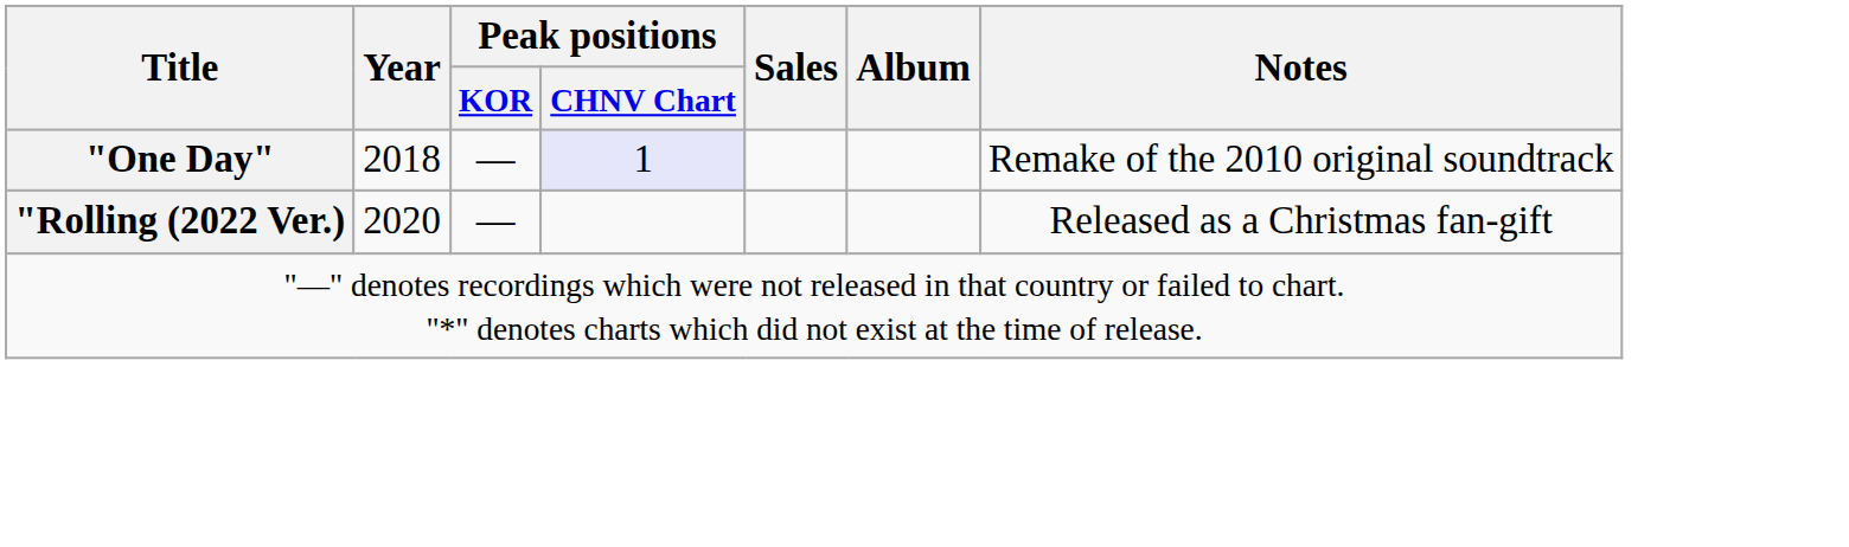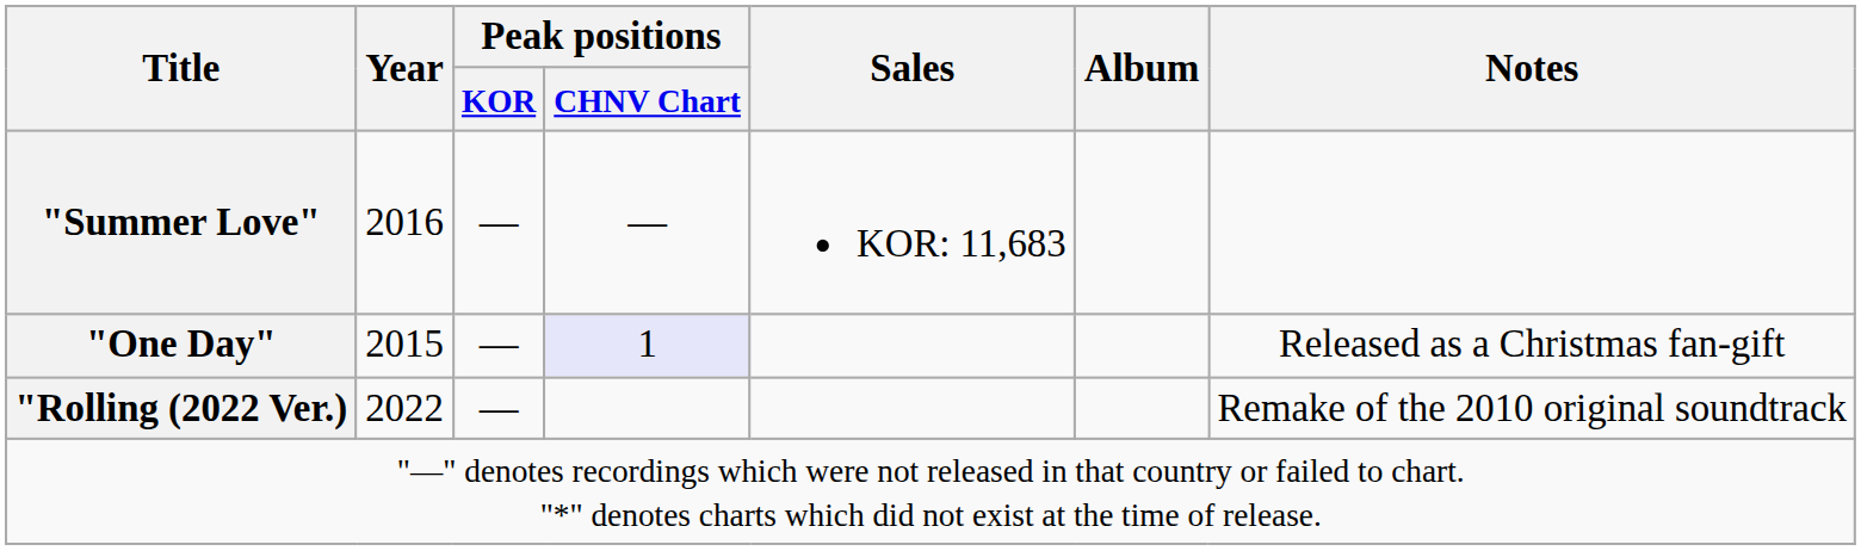+ row: "Summer Love" | 2016 | — | — | KOR: 11,683
"One Day" | Year: 2018 -> 2015
"One Day" | Notes: Remake of the 2010 original soundtrack -> Released as a Christmas fan-gift
"Rolling (2022 Ver.) | Year: 2020 -> 2022
"Rolling (2022 Ver.) | Notes: Released as a Christmas fan-gift -> Remake of the 2010 original soundtrack
